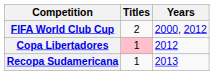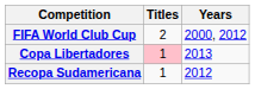Copa Libertadores | Years: 2012 -> 2013
Recopa Sudamericana | Years: 2013 -> 2012
